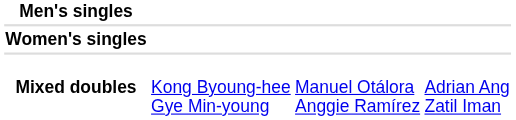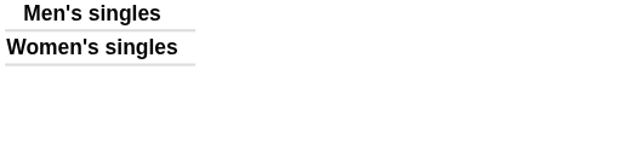- row: Mixed doubles | Kong Byoung-hee Gye Min-young | Manuel Otálora Anggie Ramírez | Adrian Ang Zatil Iman
